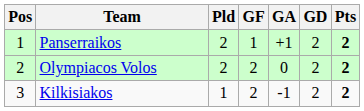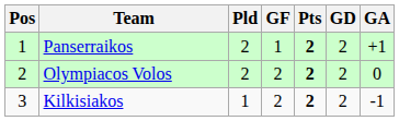columns swapped: GA <-> Pts
